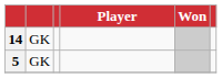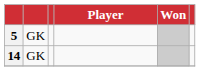rows swapped: 5 <-> 14
